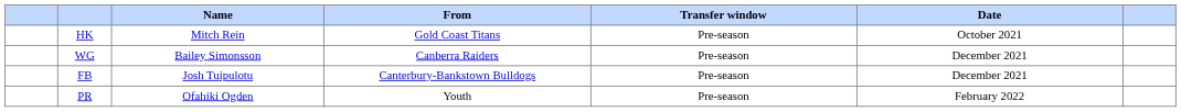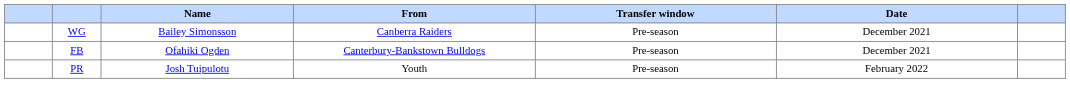- row: HK | Mitch Rein | Gold Coast Titans | Pre-season | October 2021
FB | Name: Josh Tuipulotu -> Ofahiki Ogden
PR | Name: Ofahiki Ogden -> Josh Tuipulotu
